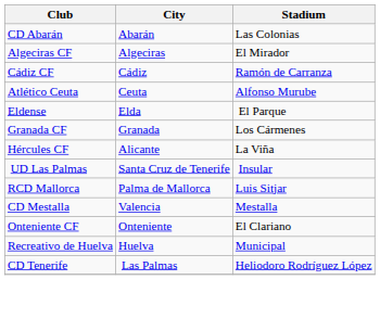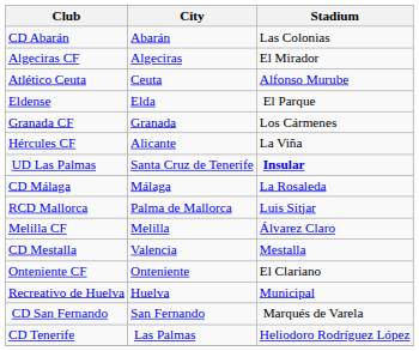- row: Cádiz CF | Cádiz | Ramón de Carranza
UD Las Palmas | Stadium: normal -> bold
+ row: CD Málaga | Málaga | La Rosaleda
+ row: Melilla CF | Melilla | Álvarez Claro
+ row: CD San Fernando | San Fernando | Marqués de Varela
